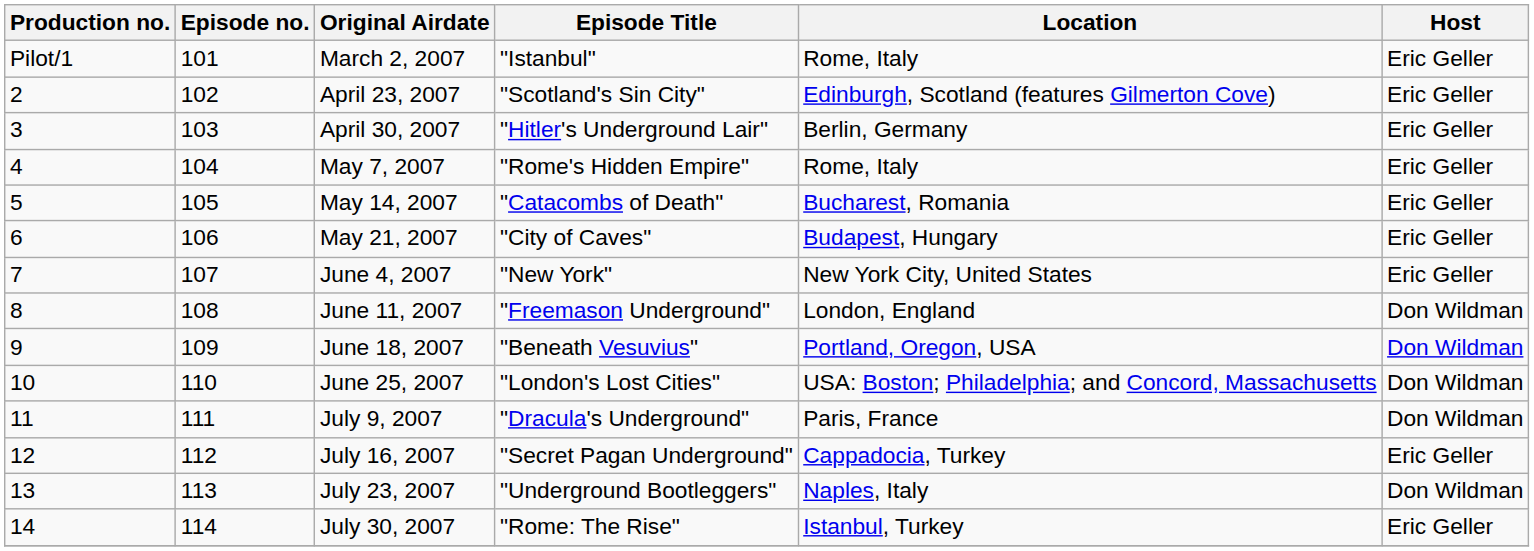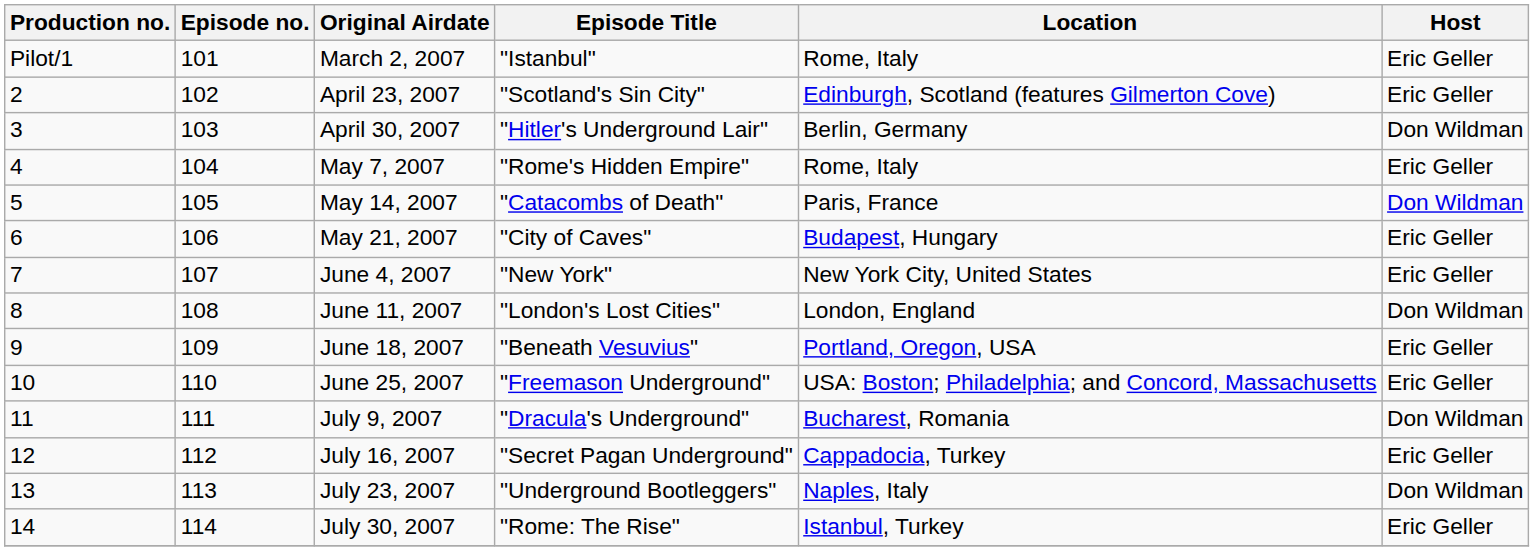April 30, 2007 | Host: Eric Geller -> Don Wildman
May 14, 2007 | Location: Bucharest, Romania -> Paris, France
May 14, 2007 | Host: Eric Geller -> Don Wildman
June 11, 2007 | Episode Title: "Freemason Underground" -> "London's Lost Cities"
June 18, 2007 | Host: Don Wildman -> Eric Geller
June 25, 2007 | Episode Title: "London's Lost Cities" -> "Freemason Underground"
June 25, 2007 | Host: Don Wildman -> Eric Geller
July 9, 2007 | Location: Paris, France -> Bucharest, Romania
